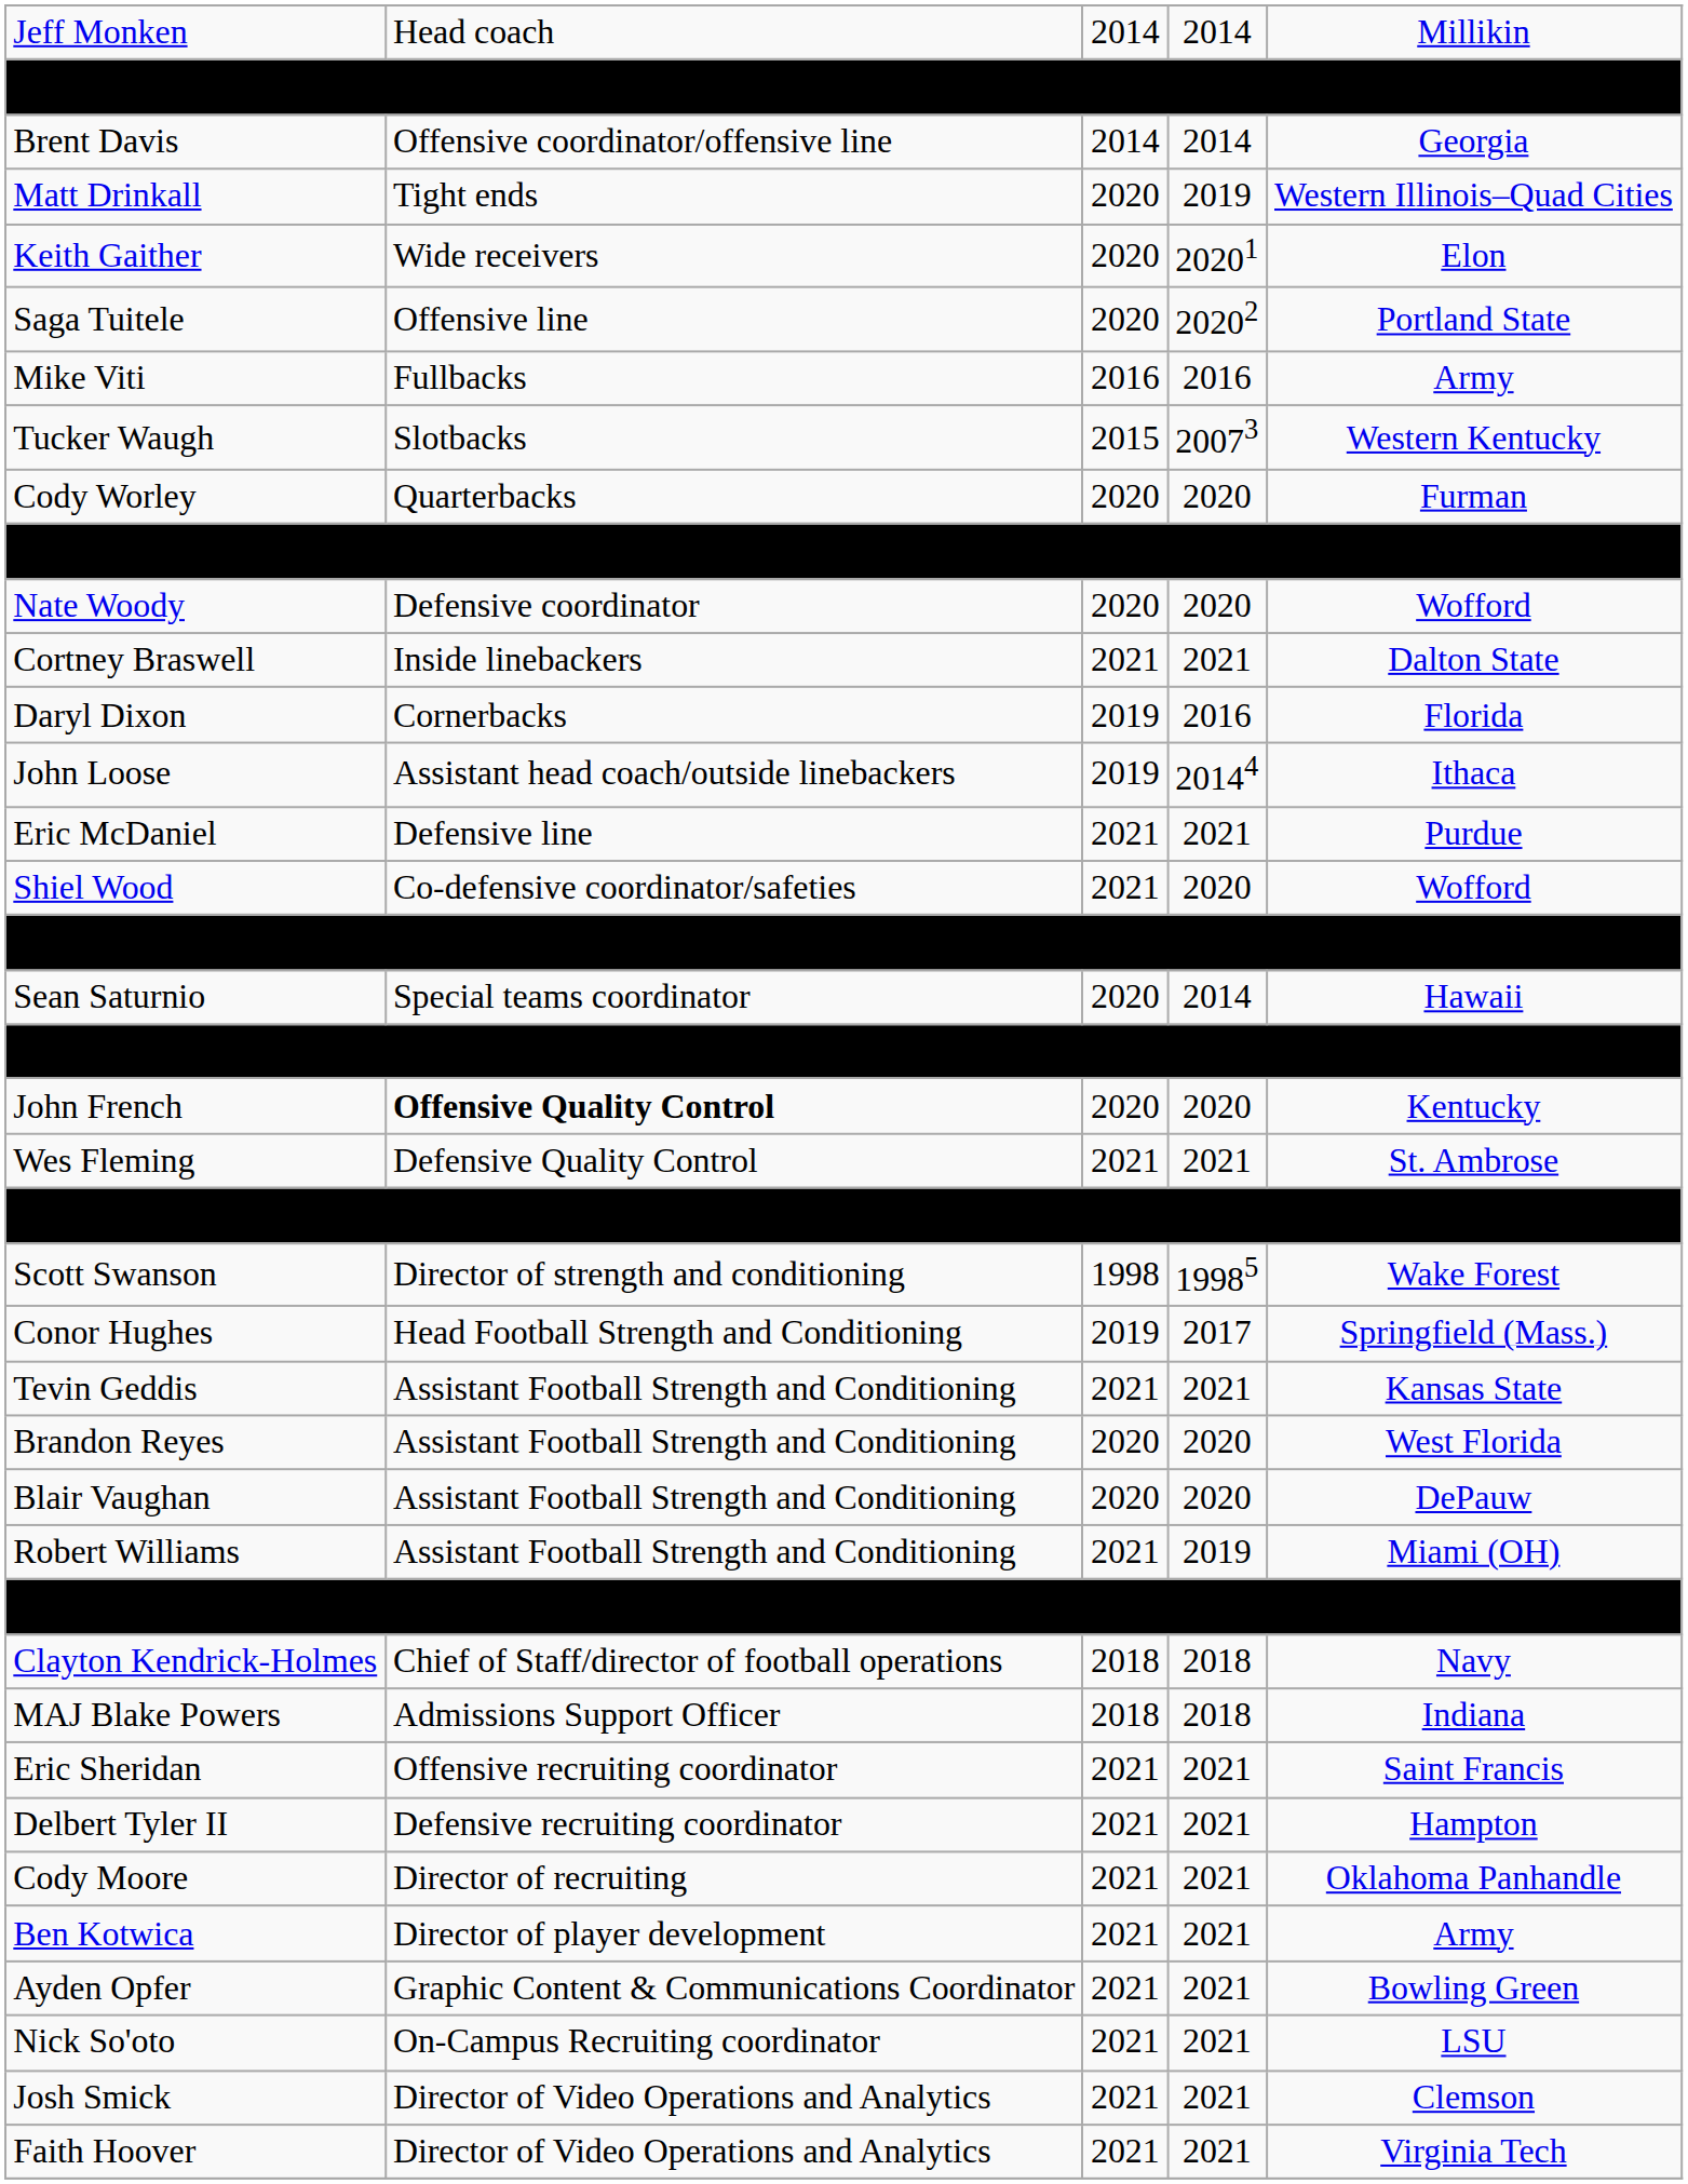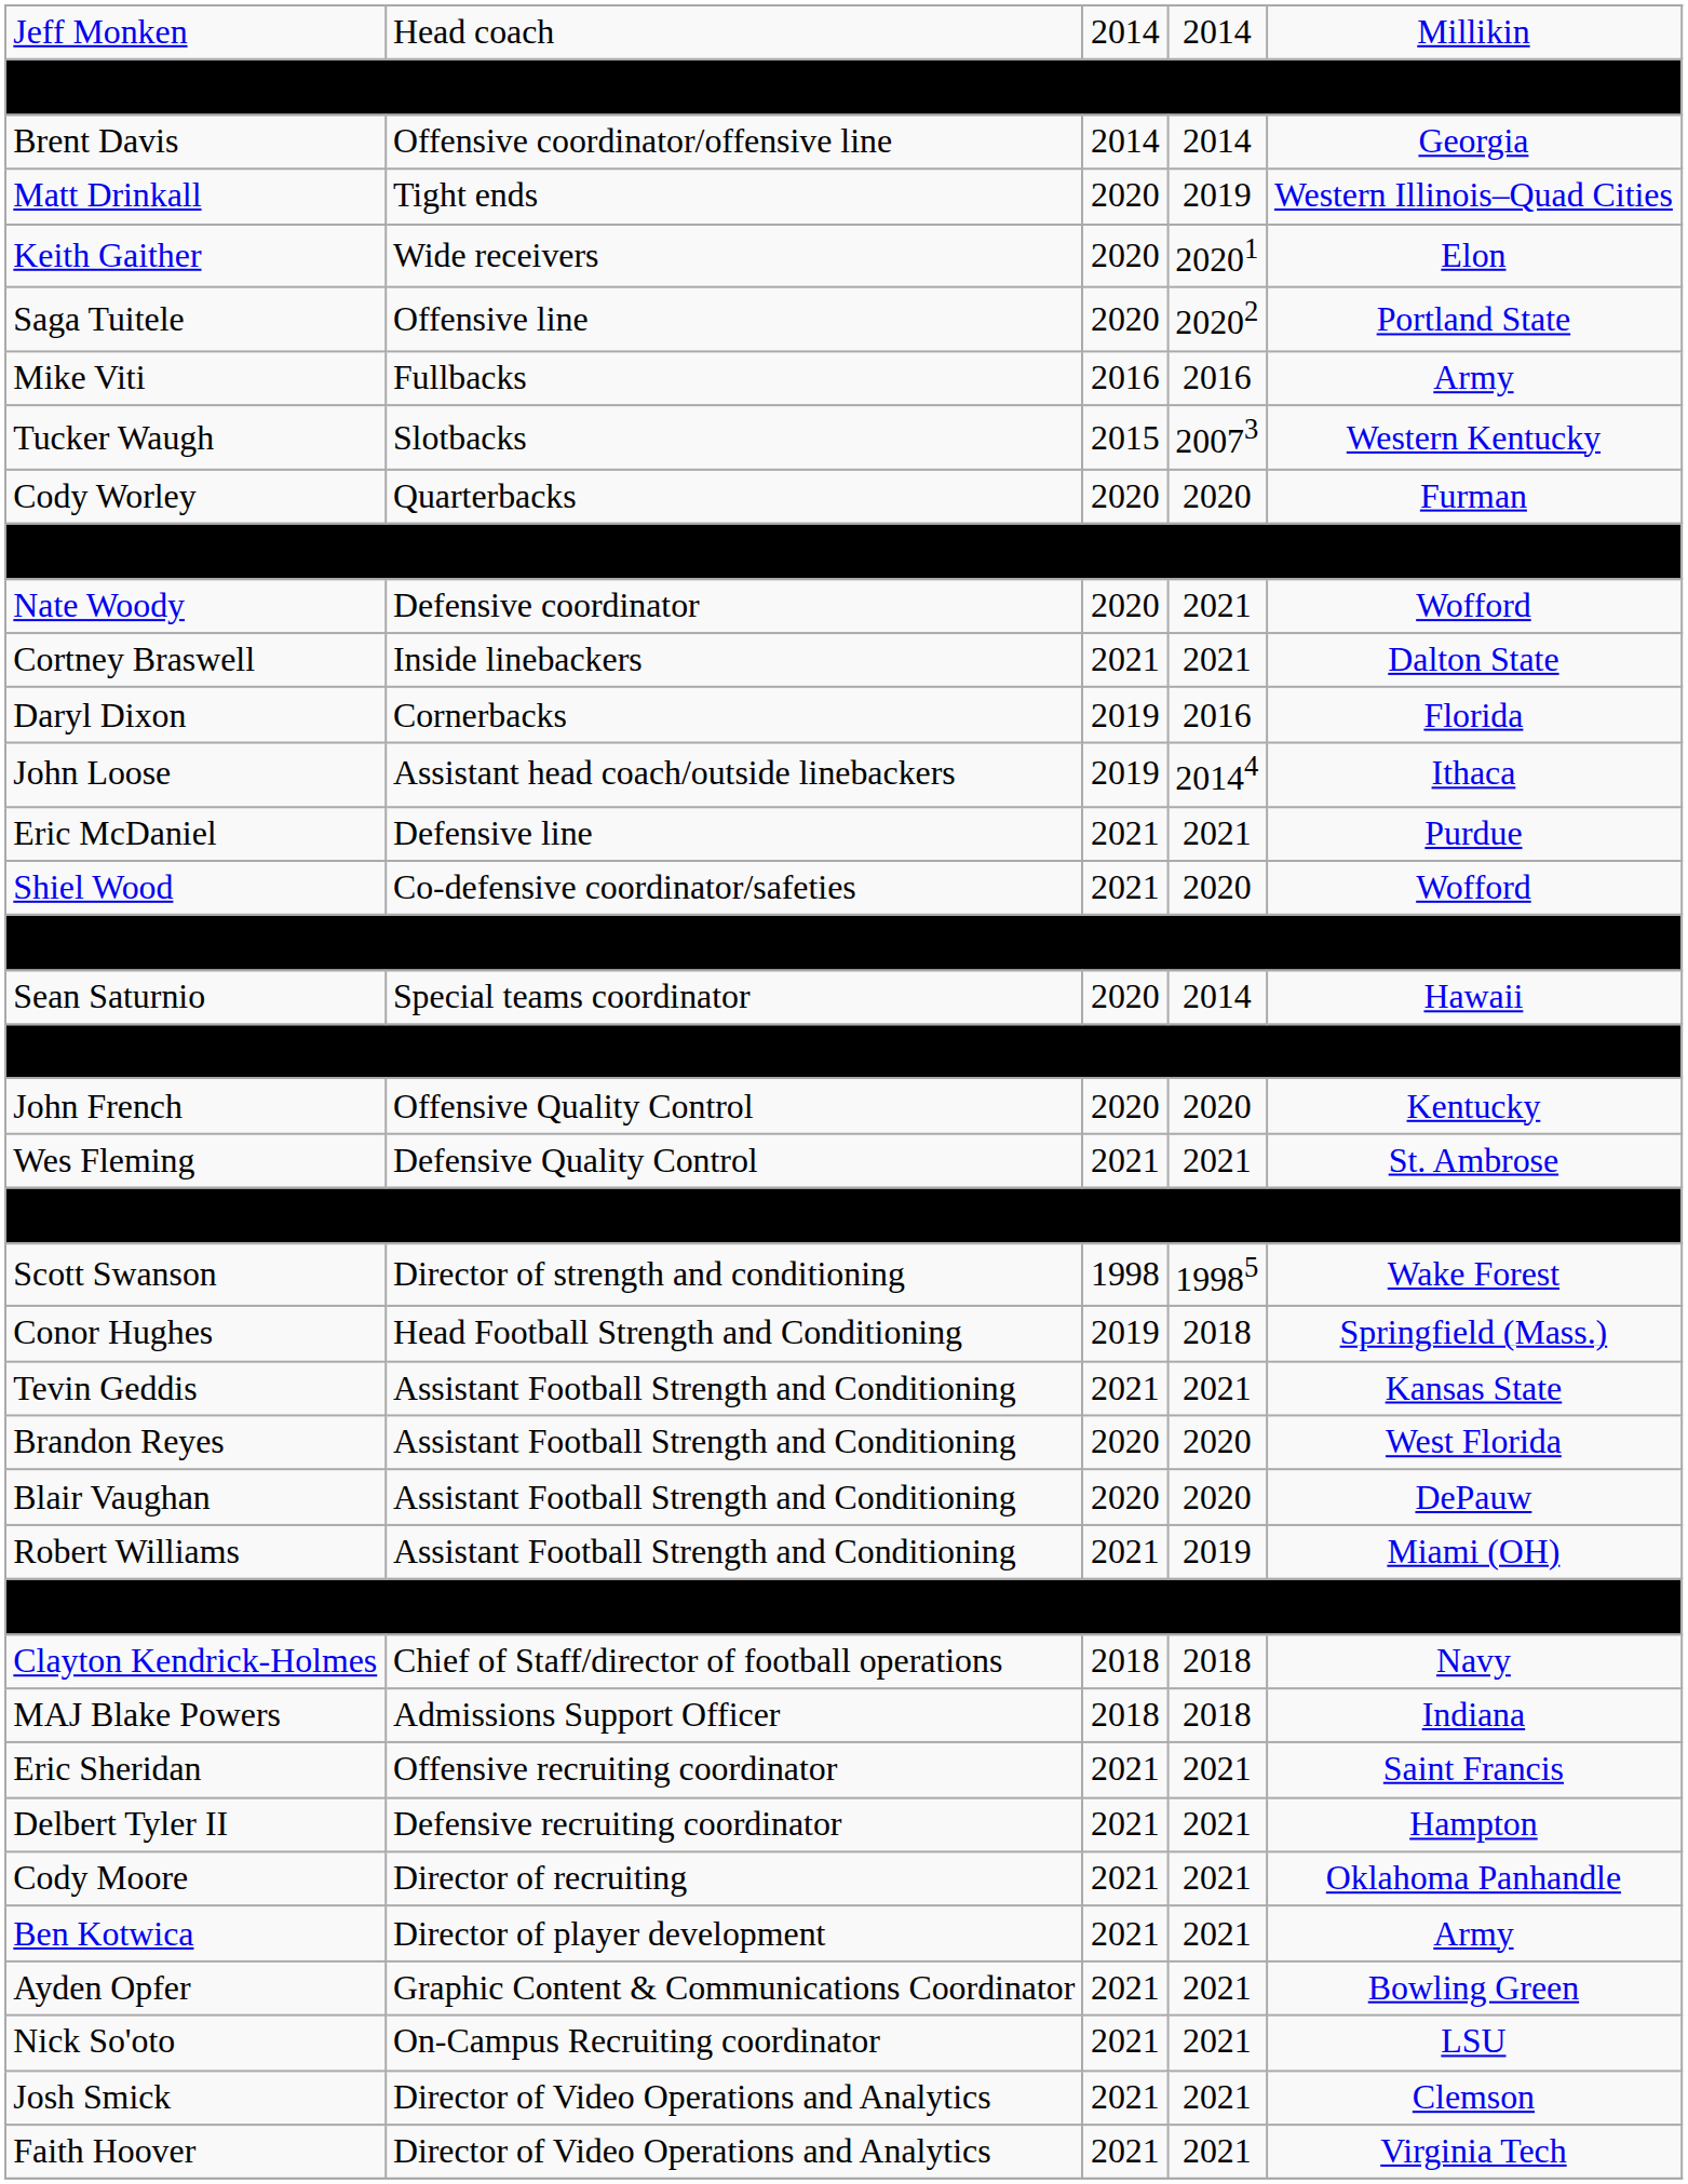Nate Woody | column 4: 2020 -> 2021
John French | column 2: bold -> normal
Conor Hughes | column 4: 2017 -> 2018
